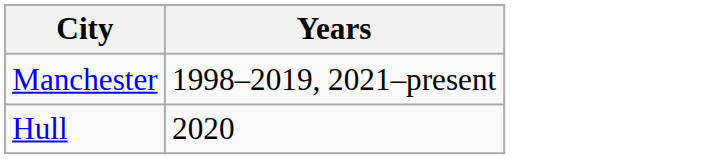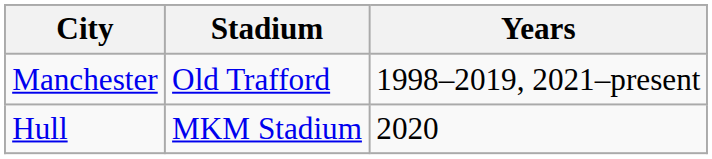+ column: Stadium | Old Trafford | MKM Stadium
